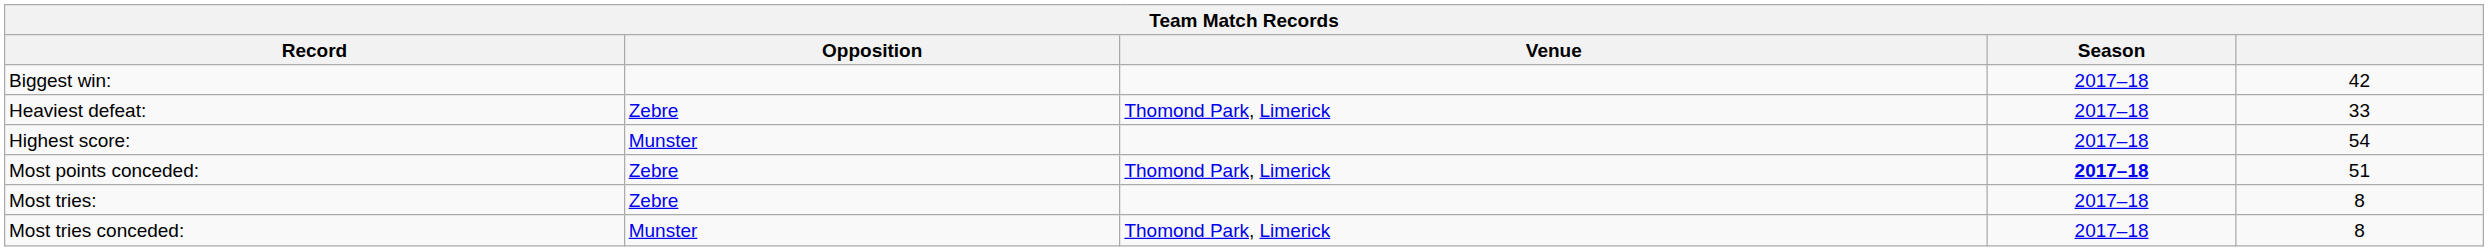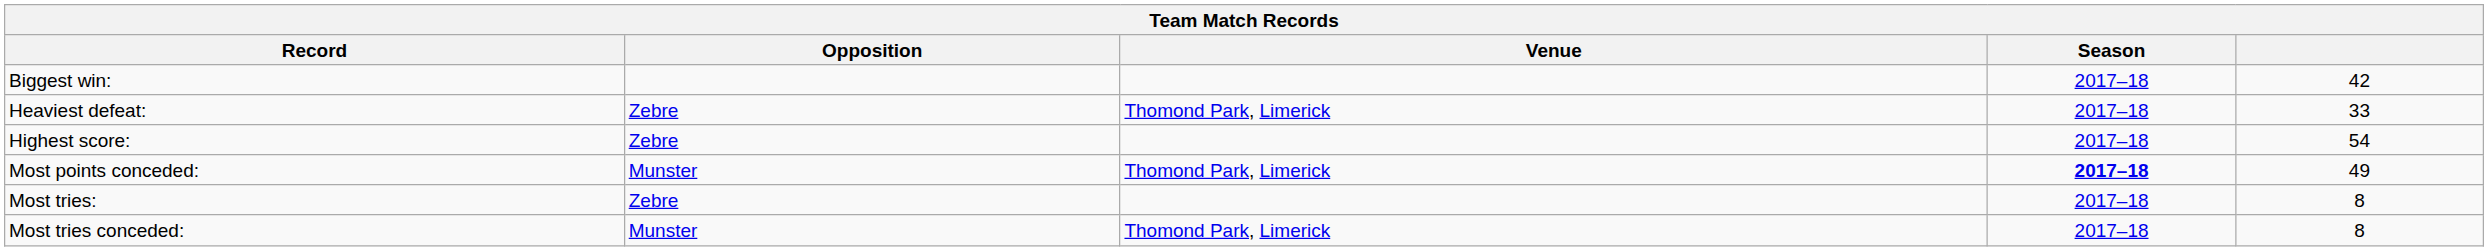Highest score: | Opposition: Munster -> Zebre
Most points conceded: | Opposition: Zebre -> Munster
Most points conceded: | column 5: 51 -> 49
